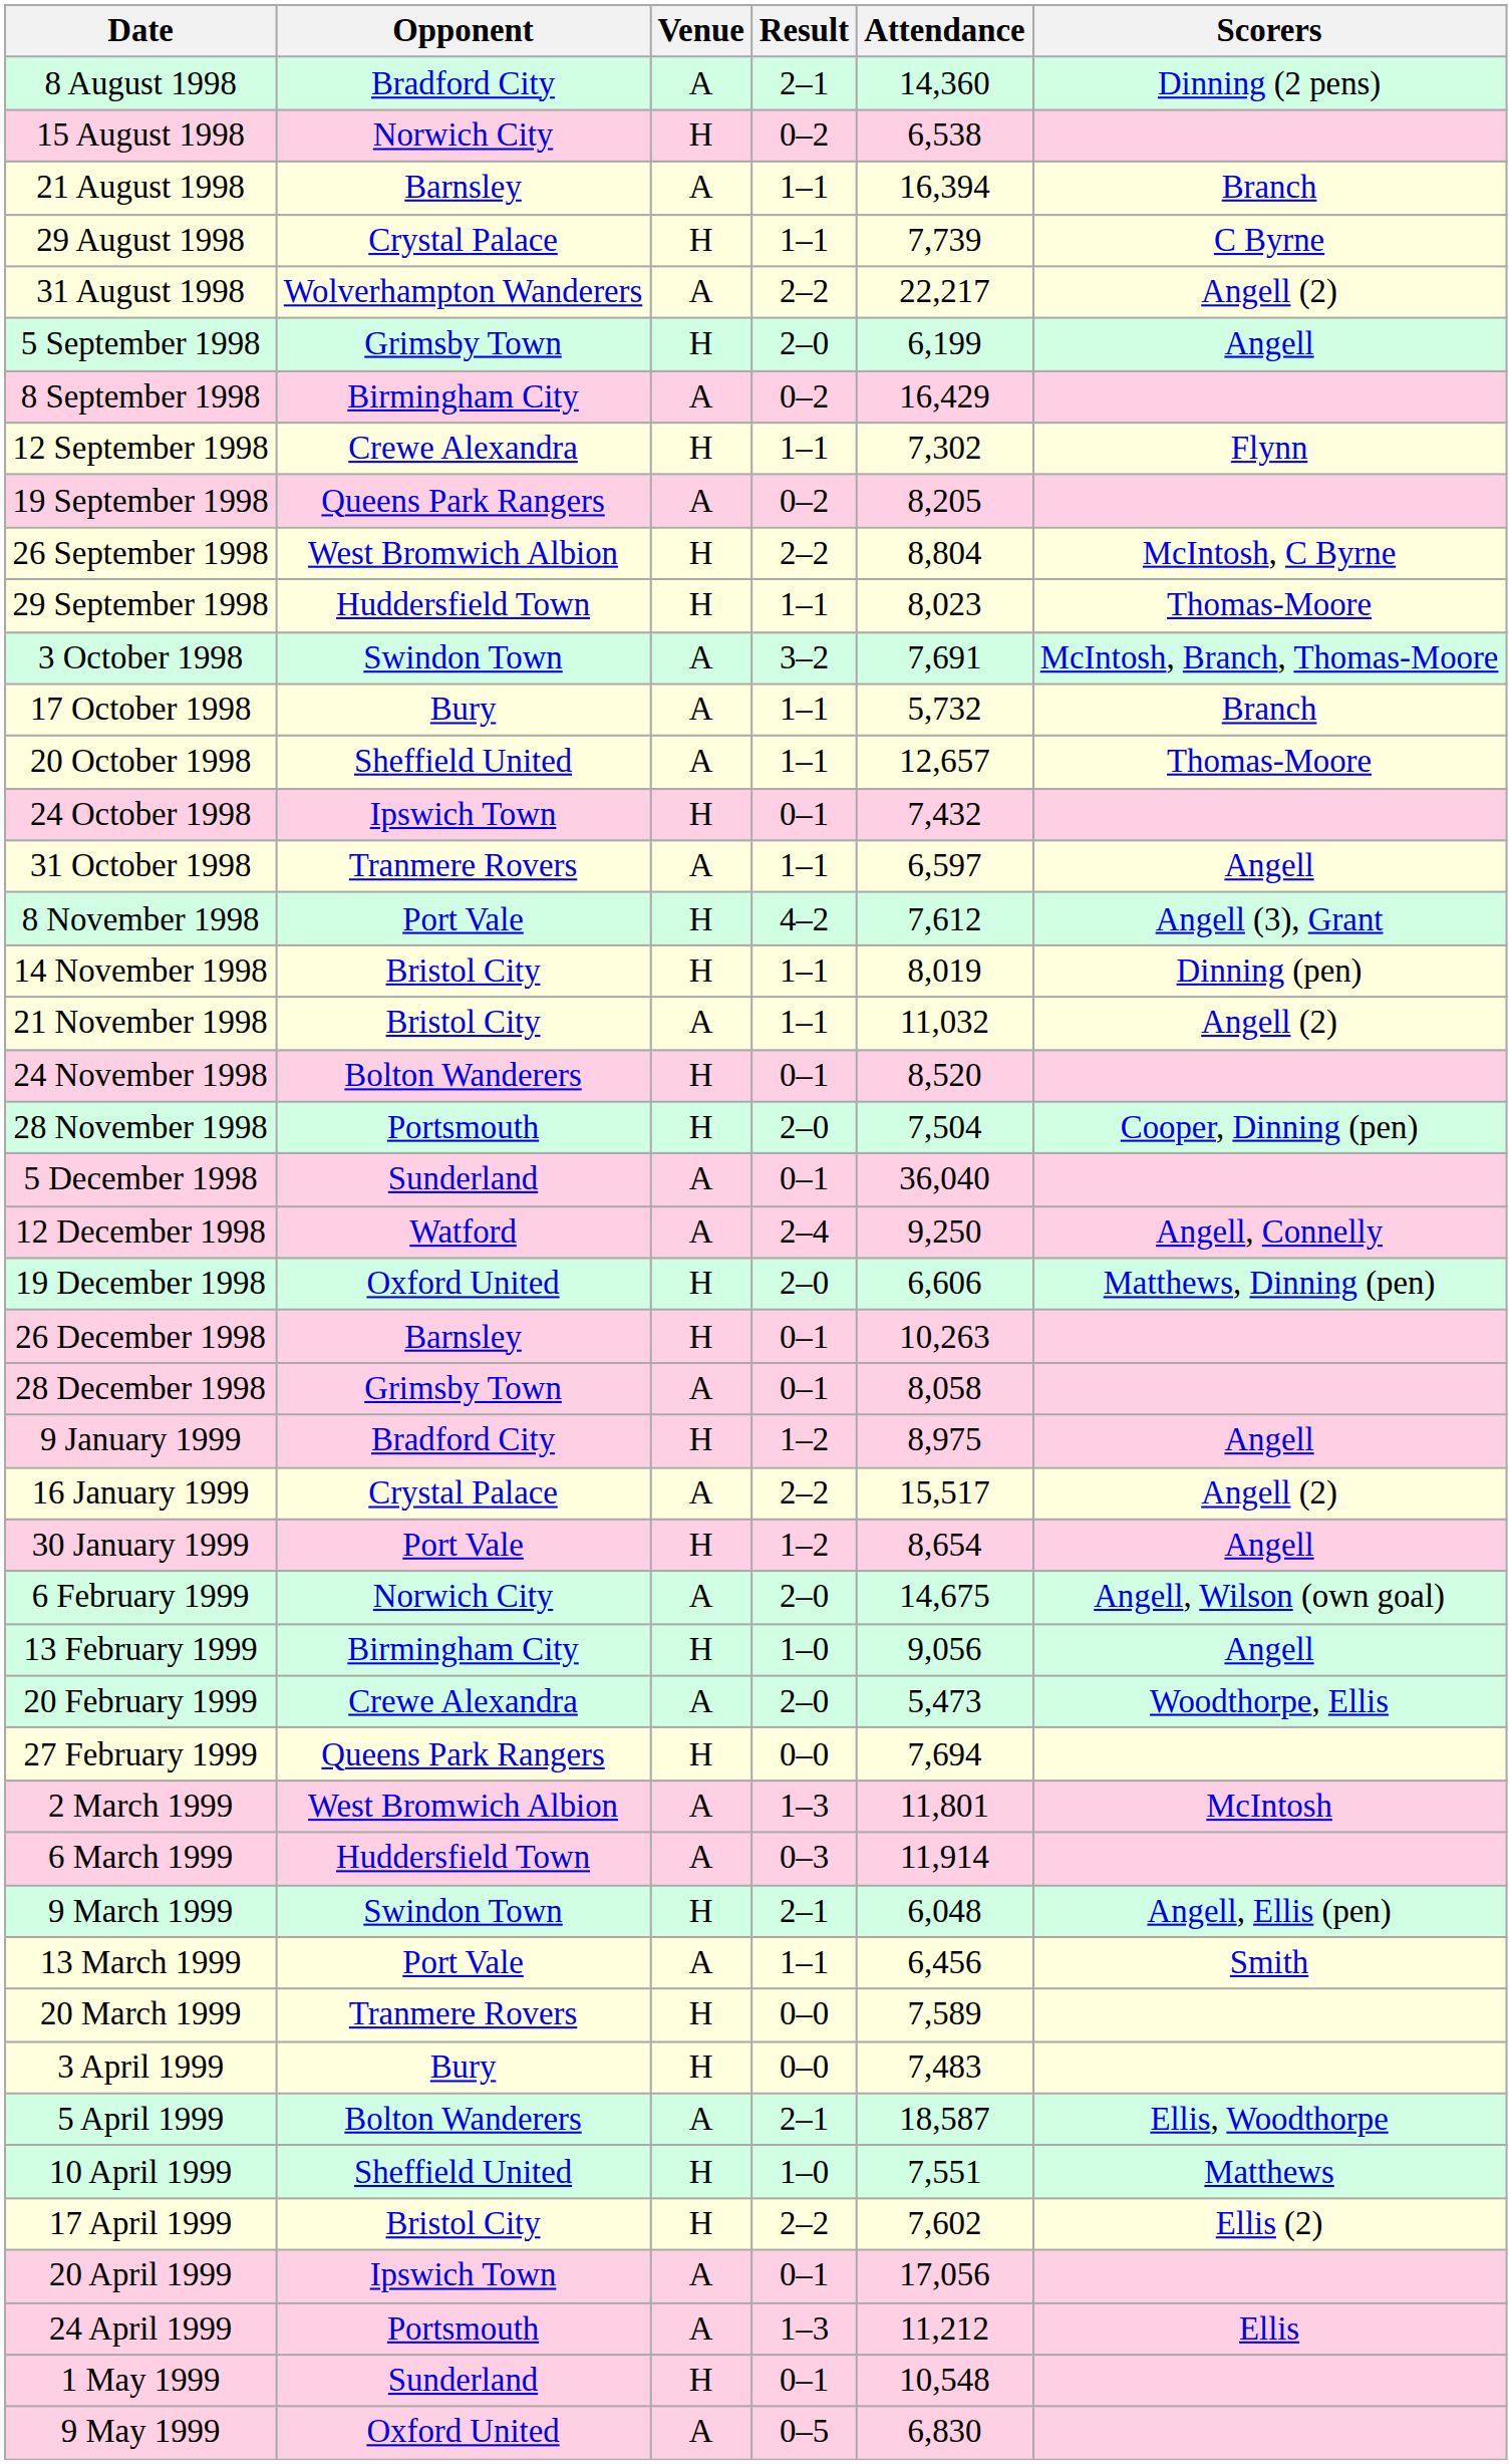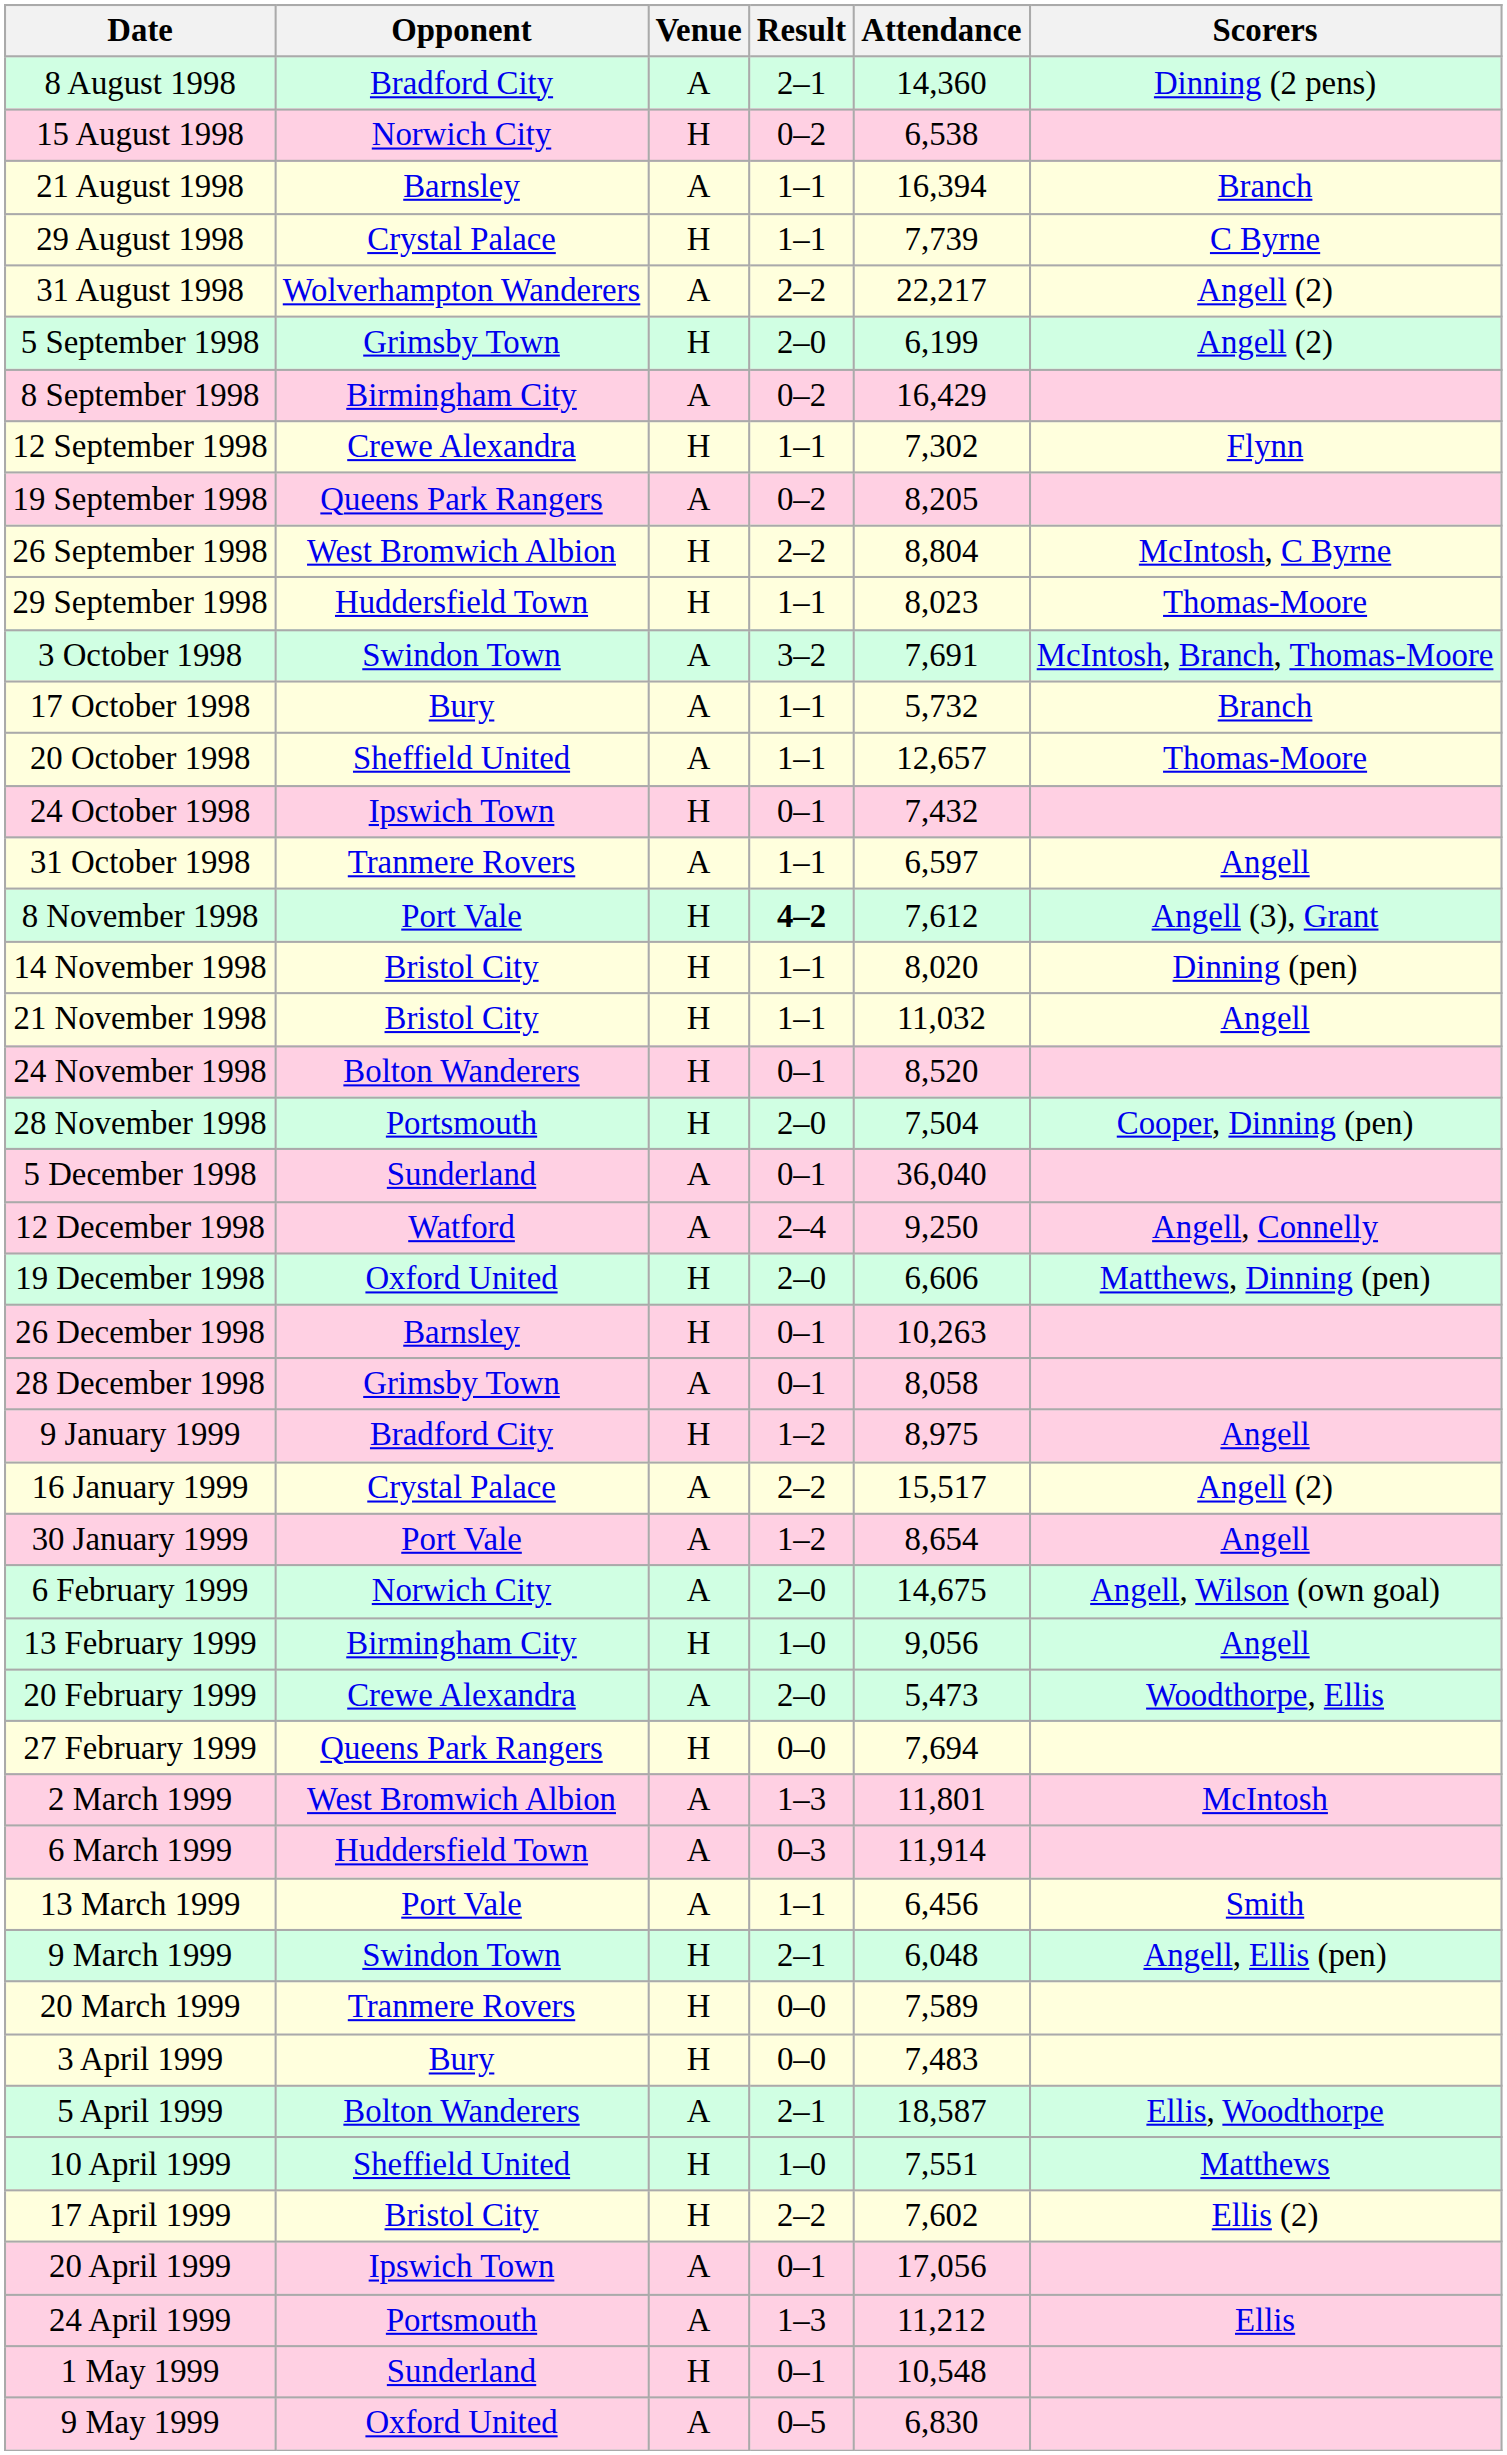5 September 1998 | Scorers: Angell -> Angell (2)
8 November 1998 | Result: normal -> bold
14 November 1998 | Attendance: 8,019 -> 8,020
21 November 1998 | Venue: A -> H
21 November 1998 | Scorers: Angell (2) -> Angell
30 January 1999 | Venue: H -> A
rows swapped: 9 March 1999 <-> 13 March 1999
